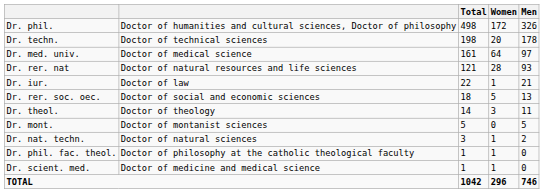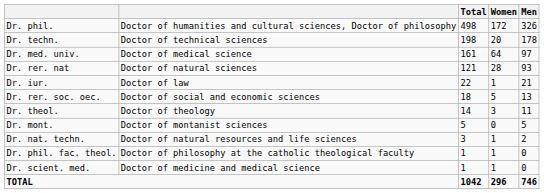Dr. rer. nat | column 2: Doctor of natural resources and life sciences -> Doctor of natural sciences
Dr. nat. techn. | column 2: Doctor of natural sciences -> Doctor of natural resources and life sciences
